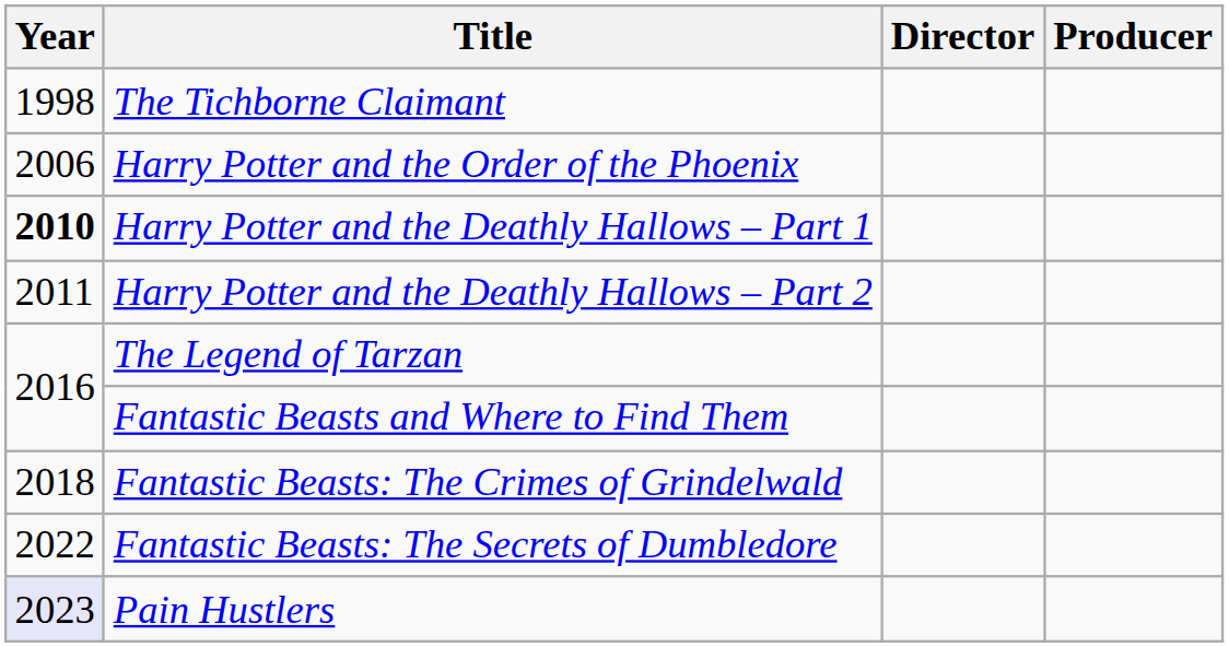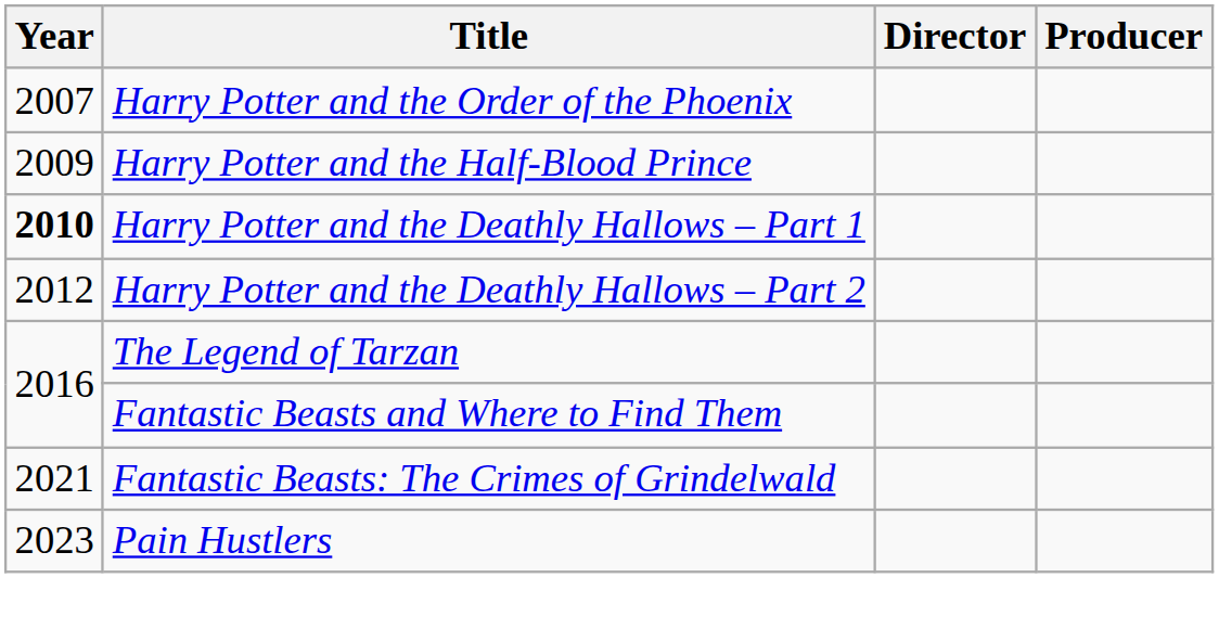- row: 1998 | The Tichborne Claimant
Harry Potter and the Order of the Phoenix | Year: 2006 -> 2007
+ row: 2009 | Harry Potter and the Half-Blood Prince
Harry Potter and the Deathly Hallows – Part 2 | Year: 2011 -> 2012
Fantastic Beasts: The Crimes of Grindelwald | Year: 2018 -> 2021
- row: 2022 | Fantastic Beasts: The Secrets of Dumbledore
Pain Hustlers | Year: lavender background -> no background
